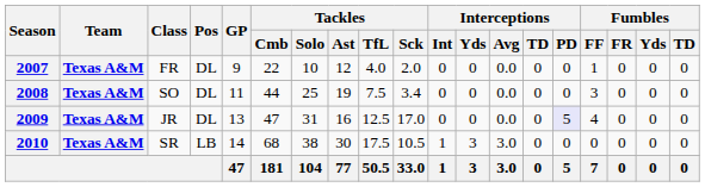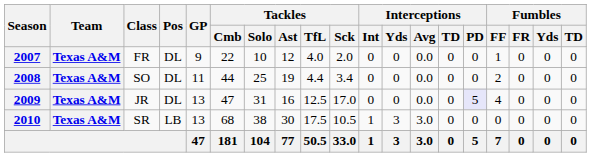2008 | Tackles / TfL: 7.5 -> 4.4
2008 | Fumbles / FF: 3 -> 2
2010 | GP: 14 -> 13
